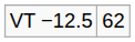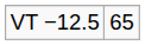VT −12.5 | column 2: 62 -> 65
